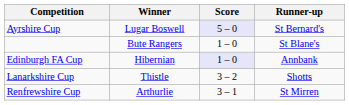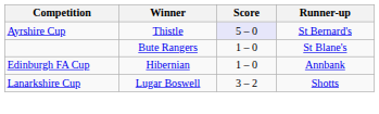Ayrshire Cup | Winner: Lugar Boswell -> Thistle
Edinburgh FA Cup | Score: lavender background -> no background
Lanarkshire Cup | Winner: Thistle -> Lugar Boswell
- row: Renfrewshire Cup | Arthurlie | 3 – 1 | St Mirren
